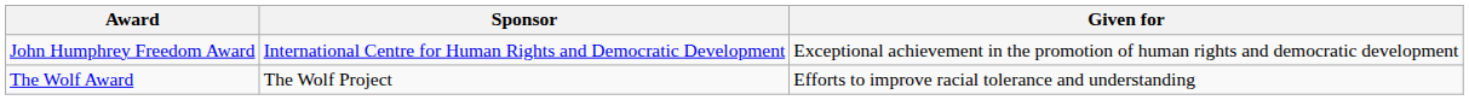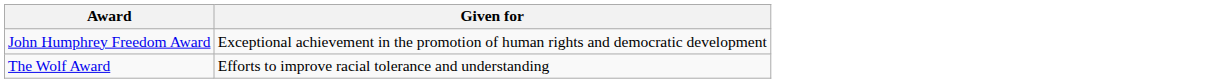- column: Sponsor | International Centre for Human Rights and Democratic Development | The Wolf Project
